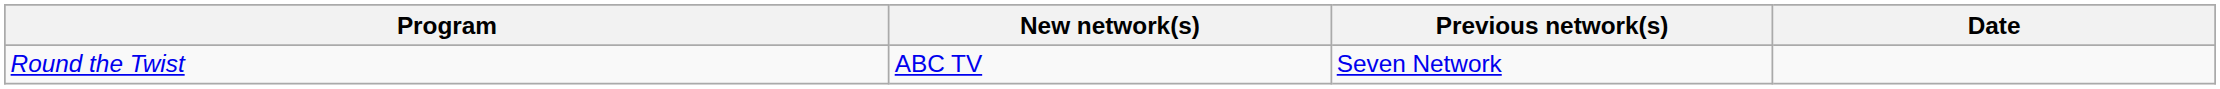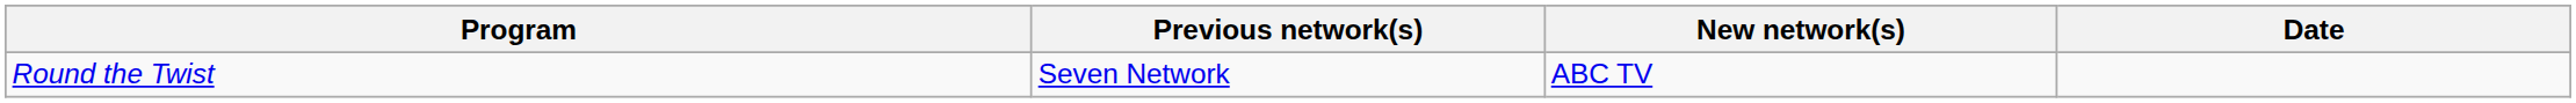columns swapped: New network(s) <-> Previous network(s)
